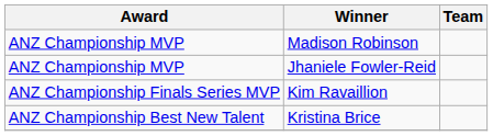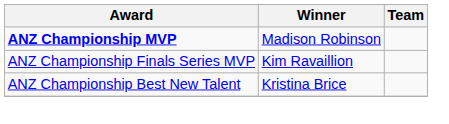Madison Robinson | Award: normal -> bold
- row: ANZ Championship MVP | Jhaniele Fowler-Reid
